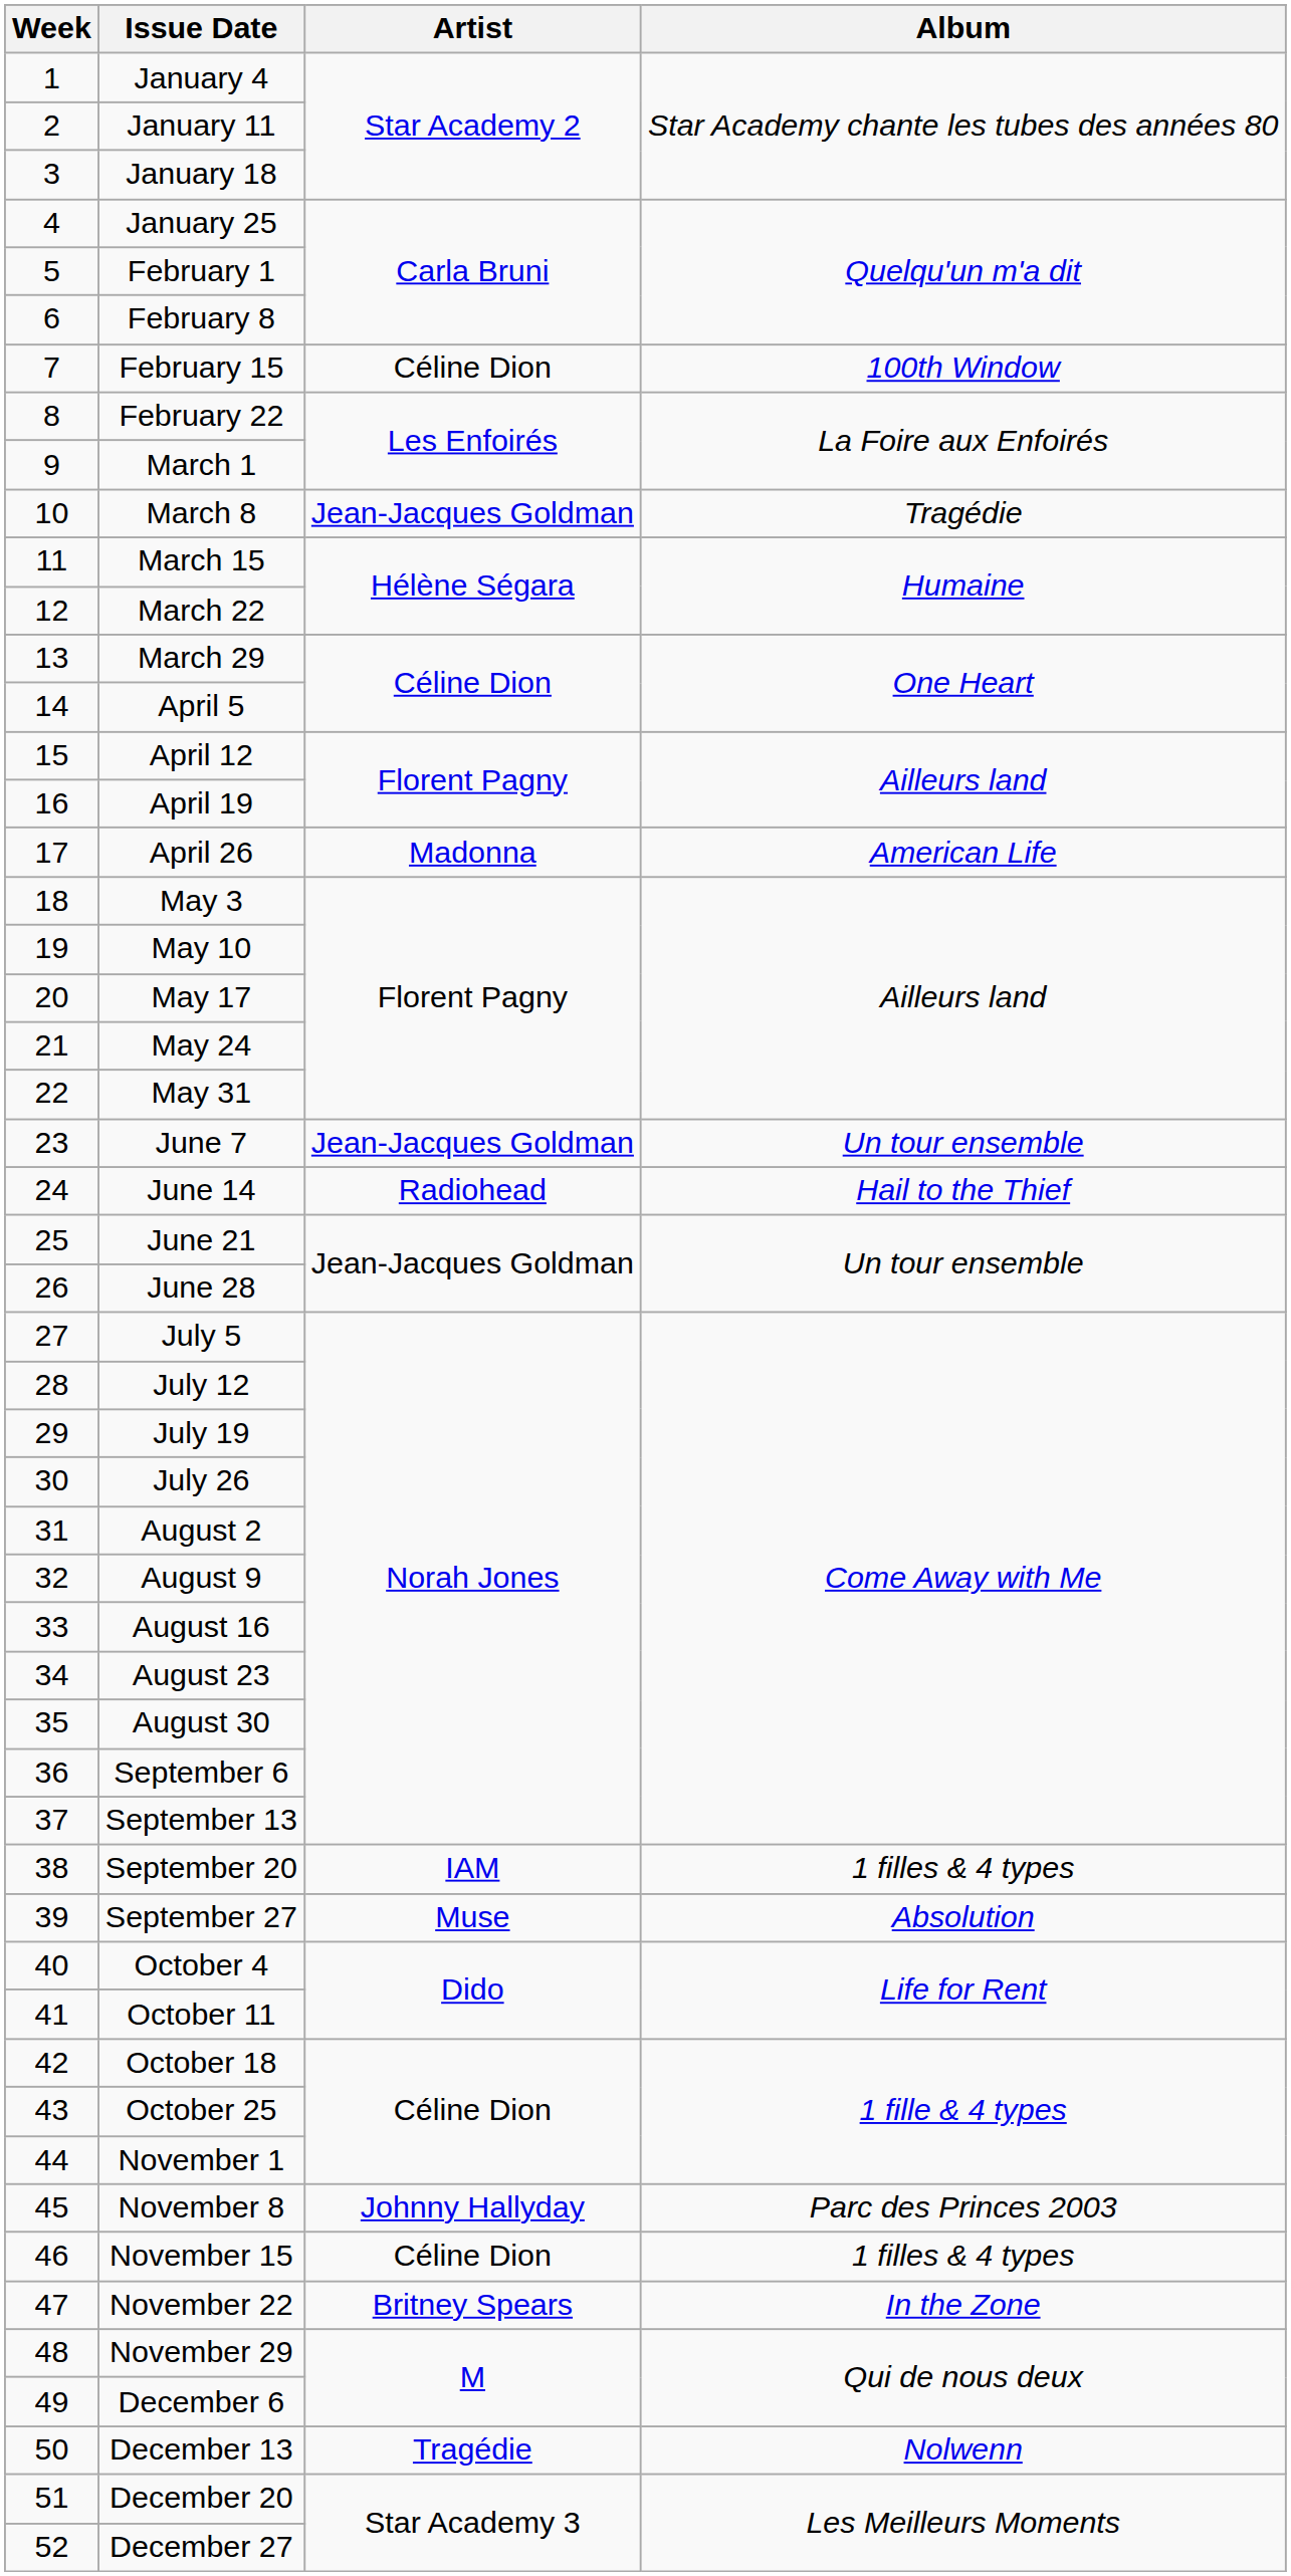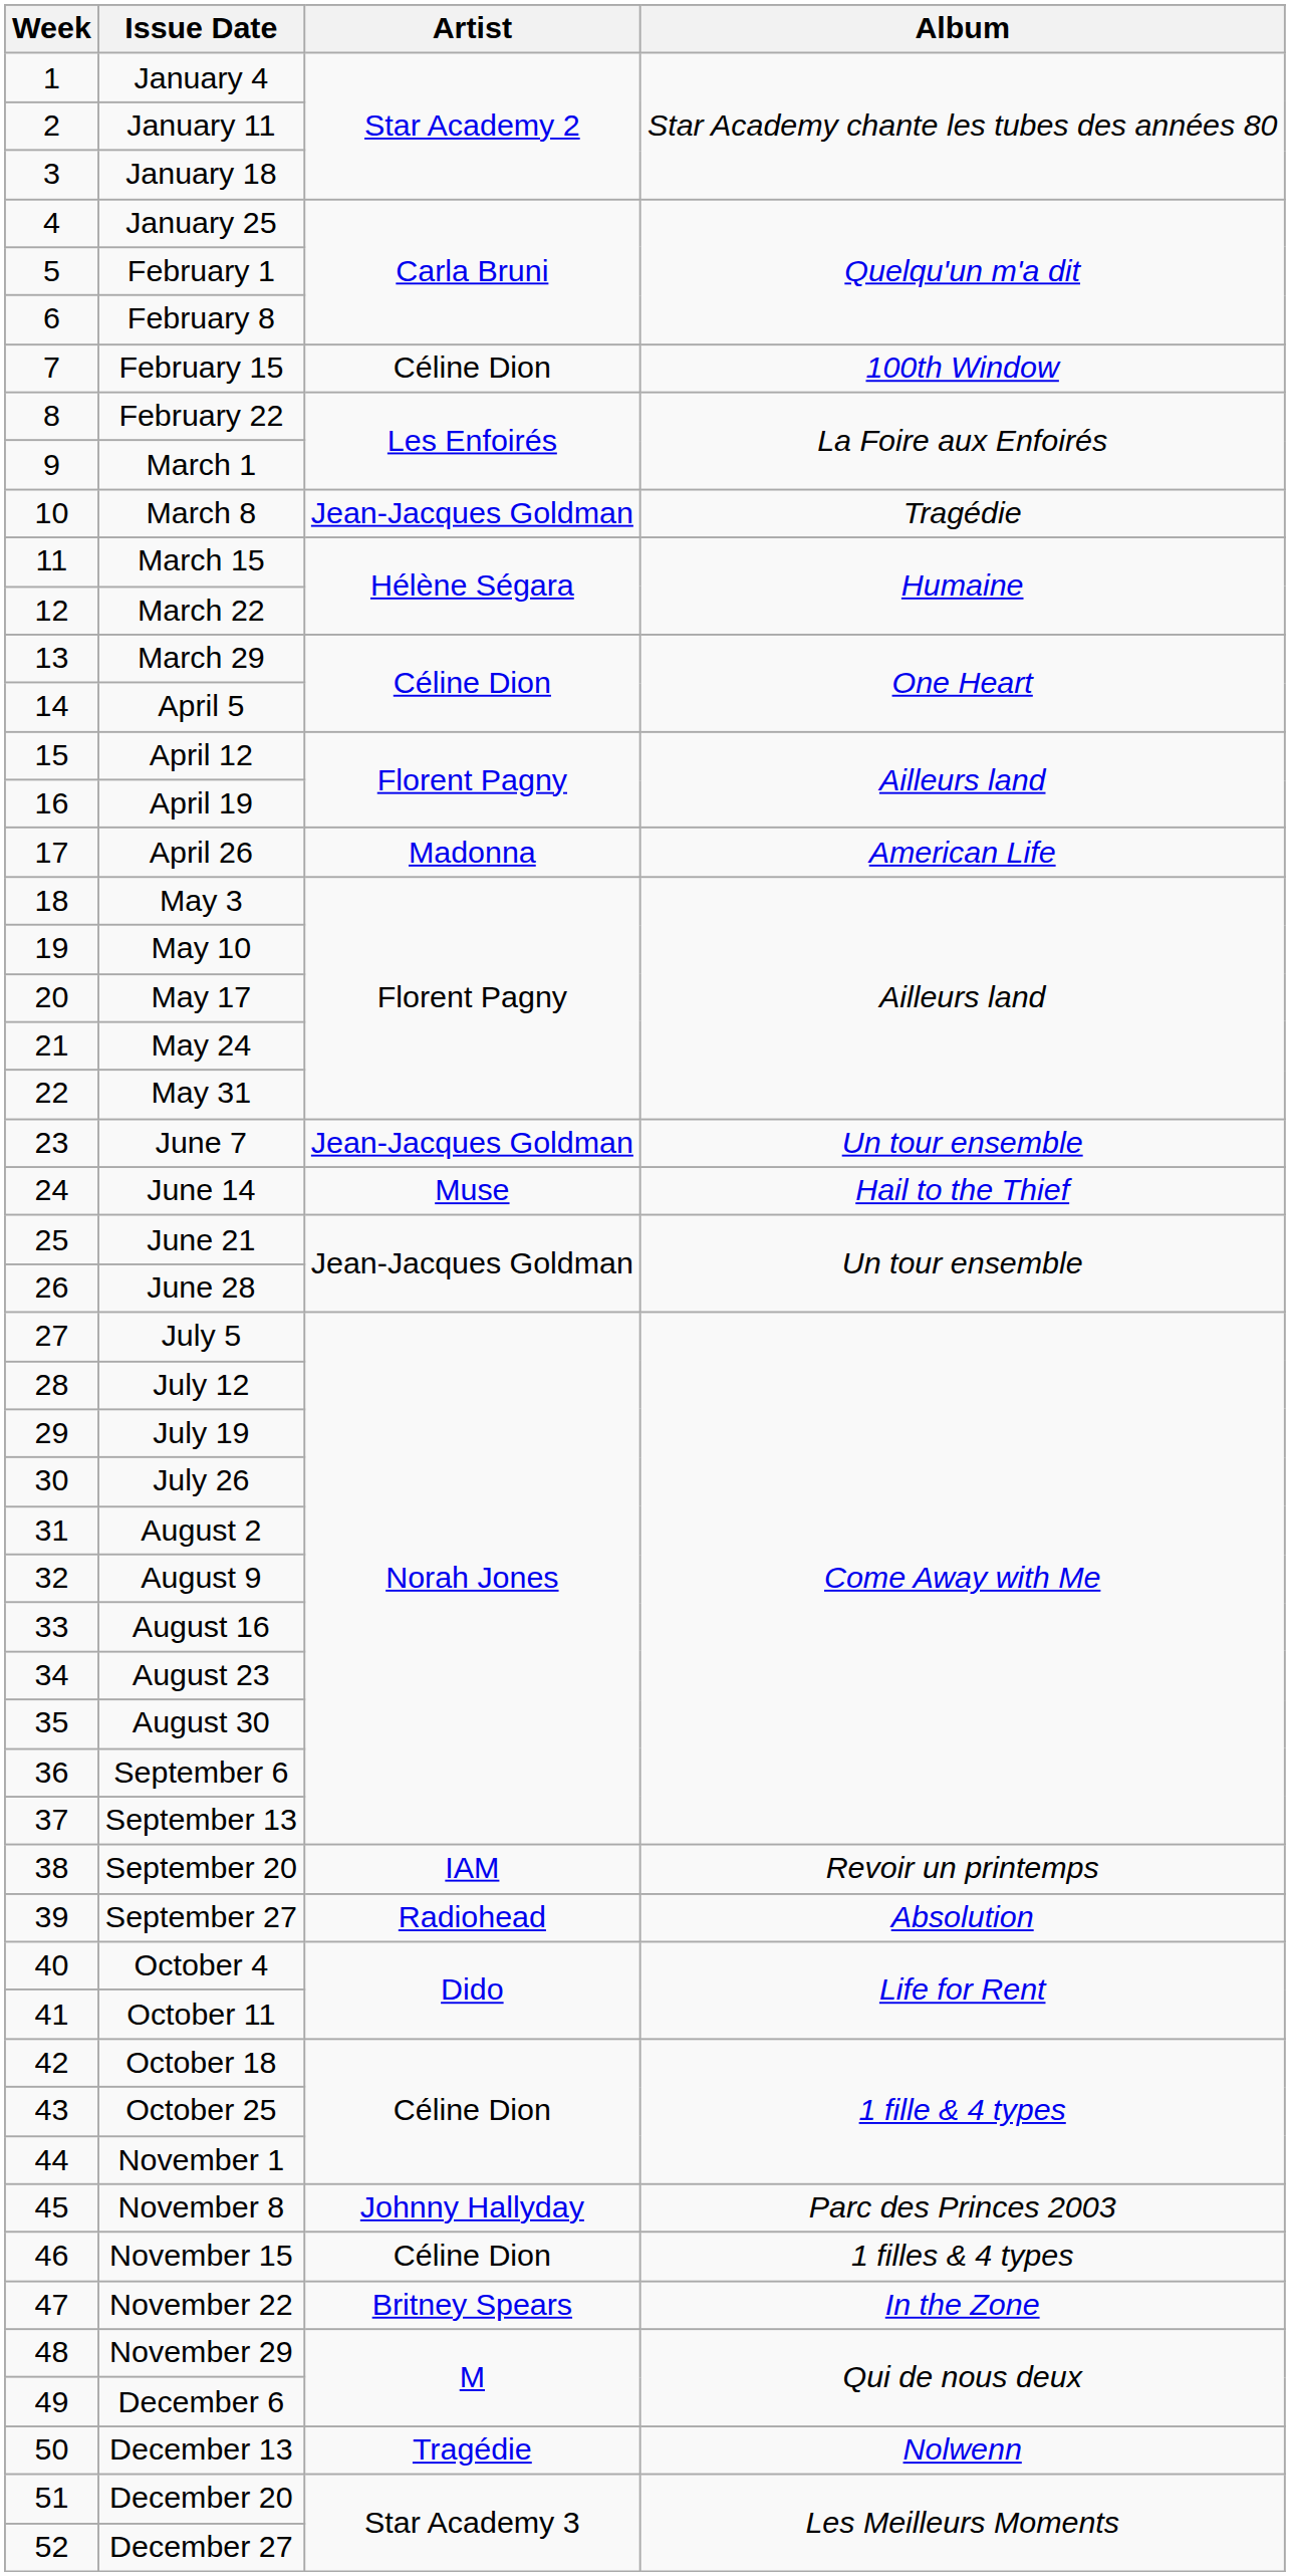June 14 | Artist: Radiohead -> Muse
September 20 | Album: 1 filles & 4 types -> Revoir un printemps
September 27 | Artist: Muse -> Radiohead
